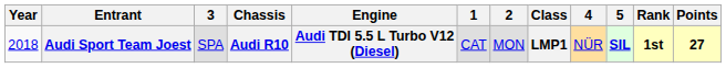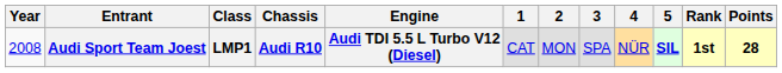columns swapped: Class <-> 3
Audi Sport Team Joest | Year: 2018 -> 2008
Audi Sport Team Joest | Points: 27 -> 28
